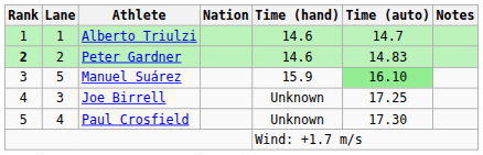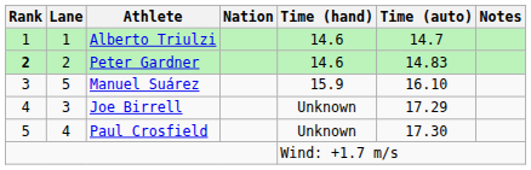Manuel Suárez | Time (auto): lightgreen background -> no background
Joe Birrell | Time (auto): 17.25 -> 17.29
